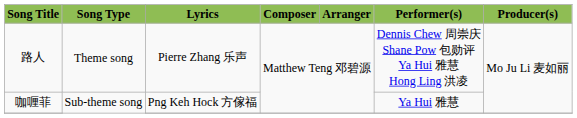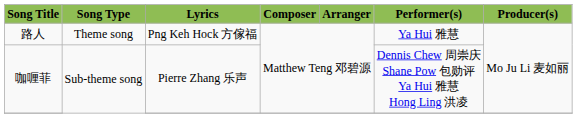路人 | Lyrics: Pierre Zhang 乐声 -> Png Keh Hock 方傢福
路人 | Performer(s): Dennis Chew 周崇庆 Shane Pow 包勋评 Ya Hui 雅慧 Hong Ling 洪凌 -> Ya Hui 雅慧
咖喱菲 | Lyrics: Png Keh Hock 方傢福 -> Pierre Zhang 乐声
咖喱菲 | Performer(s): Ya Hui 雅慧 -> Dennis Chew 周崇庆 Shane Pow 包勋评 Ya Hui 雅慧 Hong Ling 洪凌
